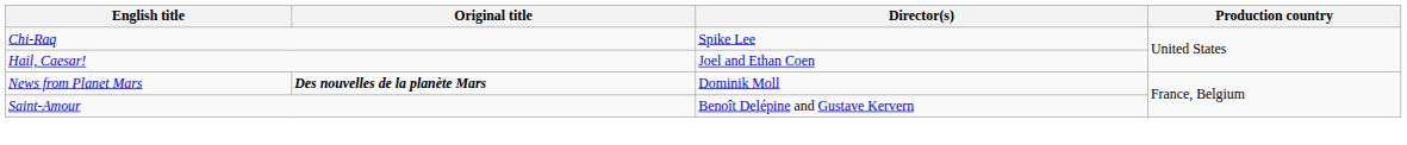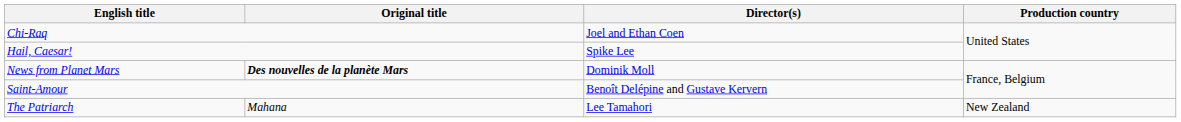Chi-Raq | Director(s): Spike Lee -> Joel and Ethan Coen
Hail, Caesar! | Director(s): Joel and Ethan Coen -> Spike Lee
+ row: The Patriarch | Mahana | Lee Tamahori | New Zealand
